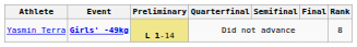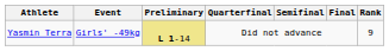Yasmin Terra | Event: bold -> normal
Yasmin Terra | Rank: 8 -> 9
